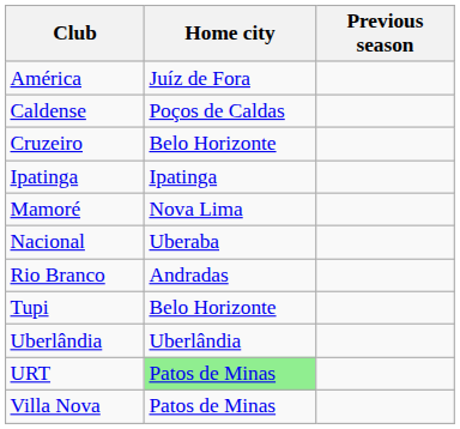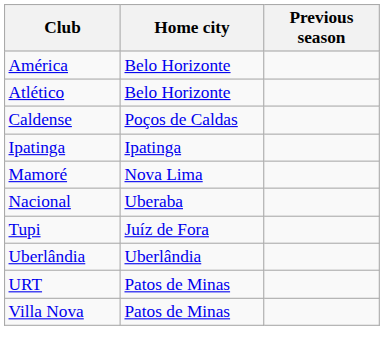América | Home city: Juíz de Fora -> Belo Horizonte
+ row: Atlético | Belo Horizonte
- row: Cruzeiro | Belo Horizonte
- row: Rio Branco | Andradas
Tupi | Home city: Belo Horizonte -> Juíz de Fora
URT | Home city: lightgreen background -> no background
